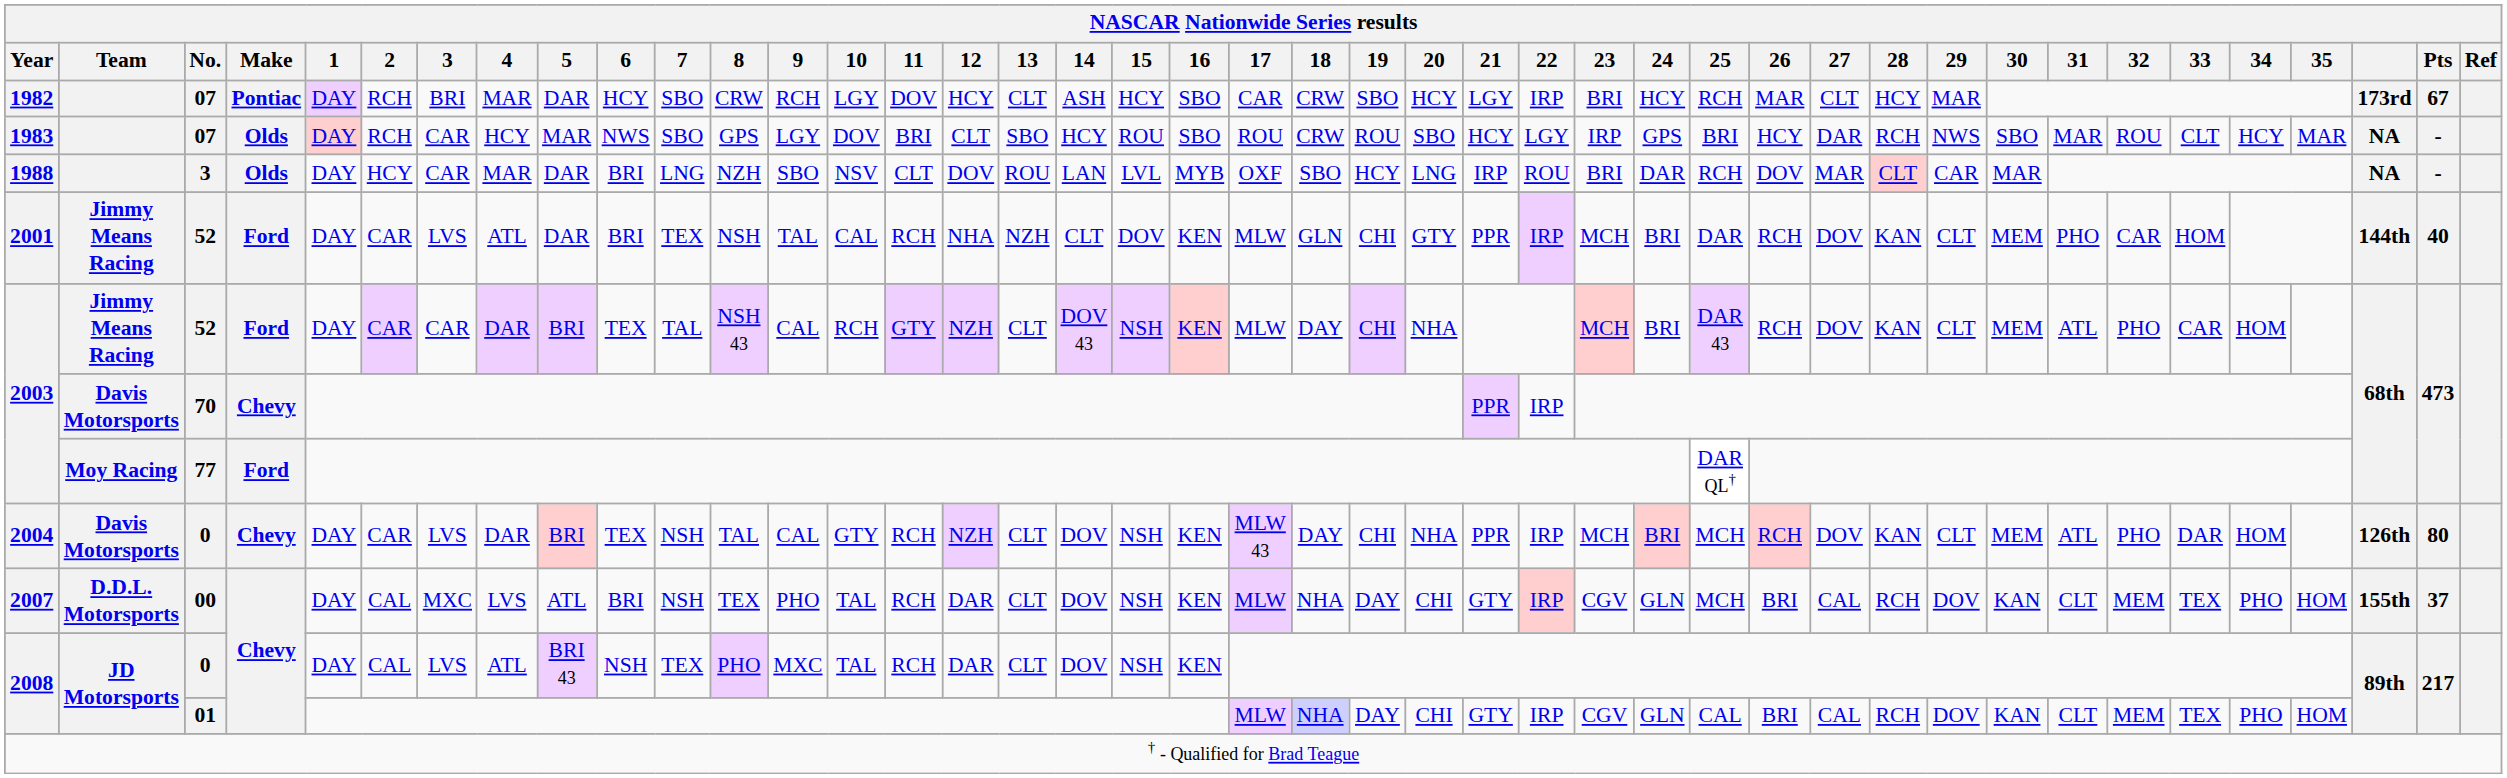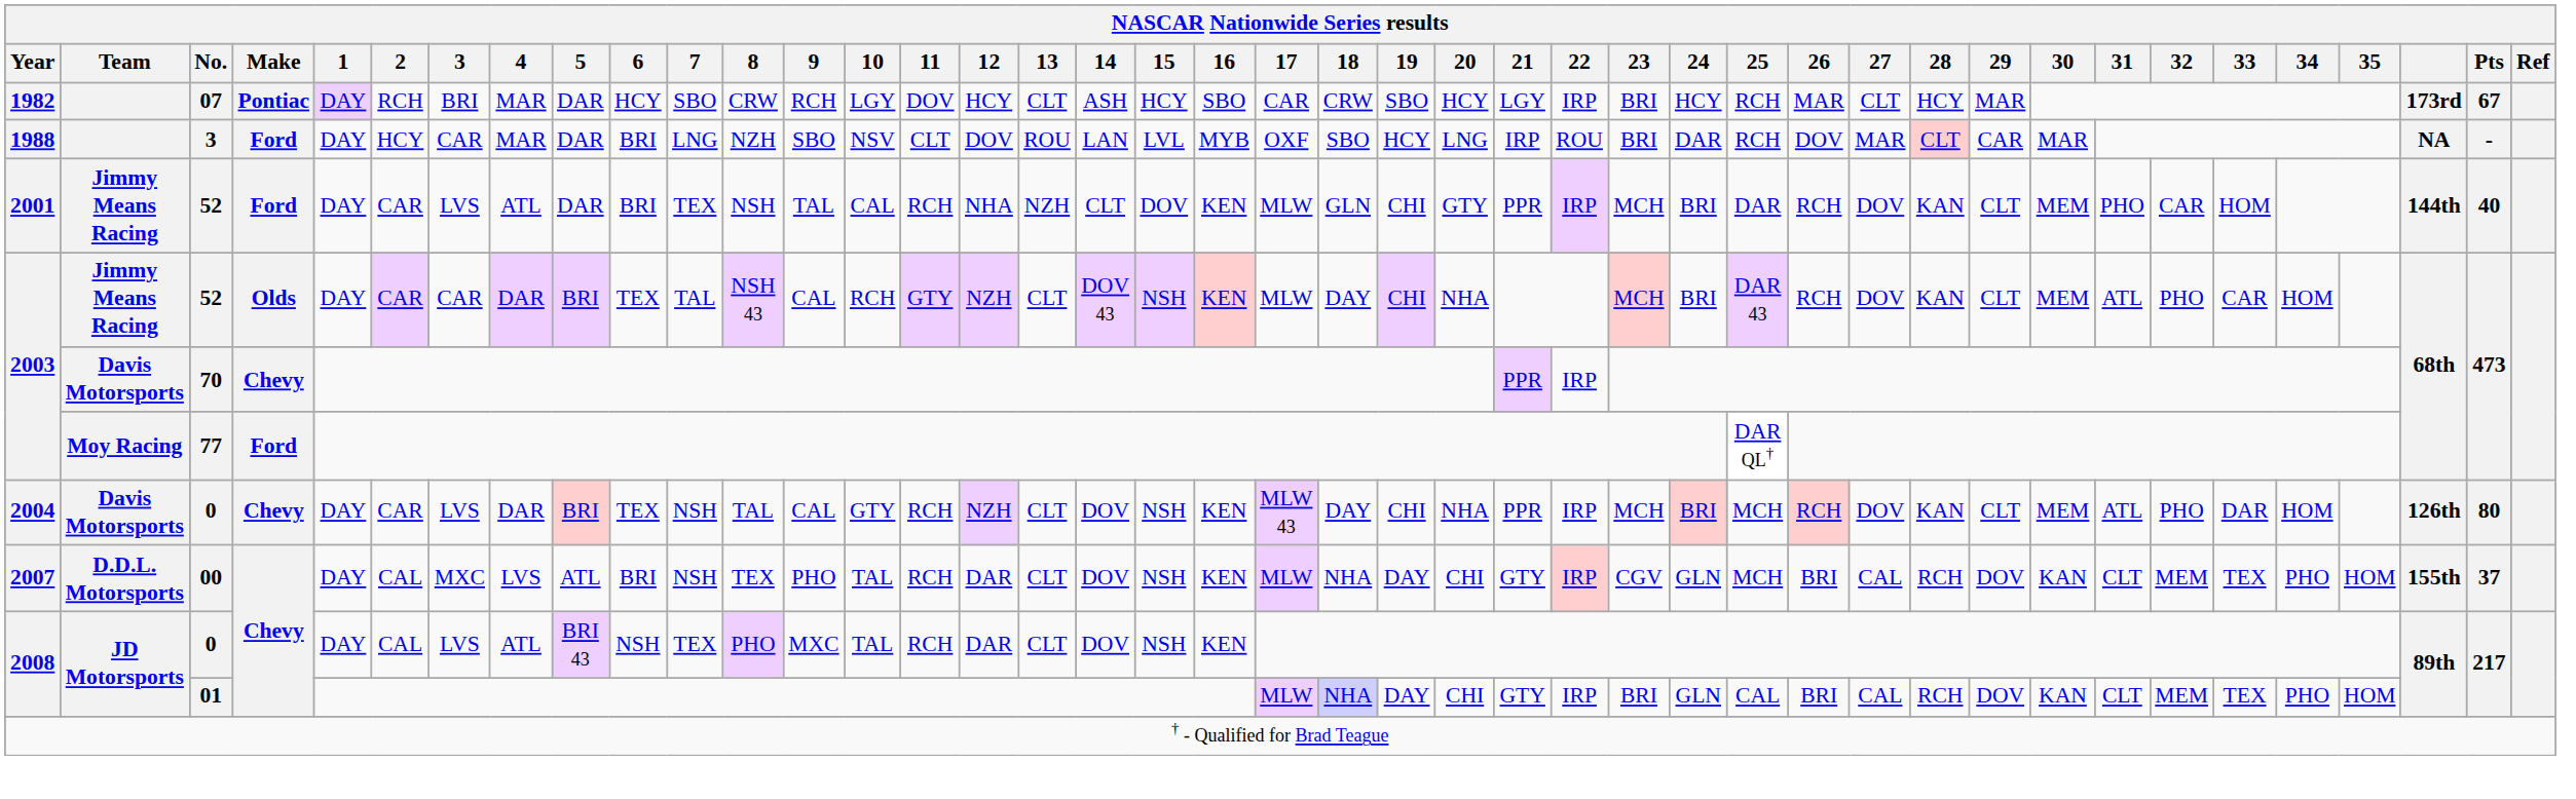- row: 1983 | 07 | Olds | DAY | RCH | CAR | HCY | MAR | NWS | SBO | GPS | LGY | DOV | BRI | CLT | SBO | HCY | ROU | SBO | ROU | CRW | ROU | SBO | HCY | LGY | IRP | GPS | BRI | HCY | DAR | RCH | NWS | SBO | MAR | ROU | CLT | HCY | MAR | NA | -
1988 | Make: Olds -> Ford
2003 / 52 | Make: Ford -> Olds
2008 / 01 | 23: CGV -> BRI
